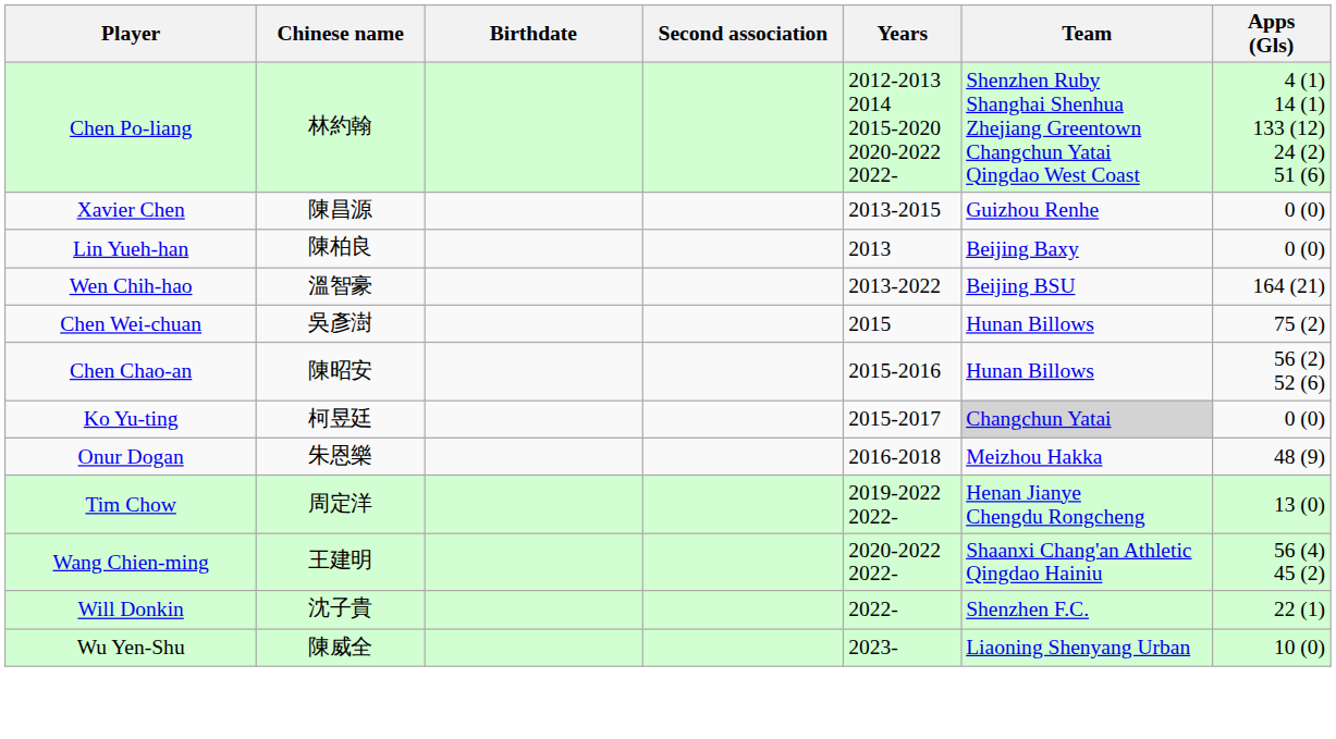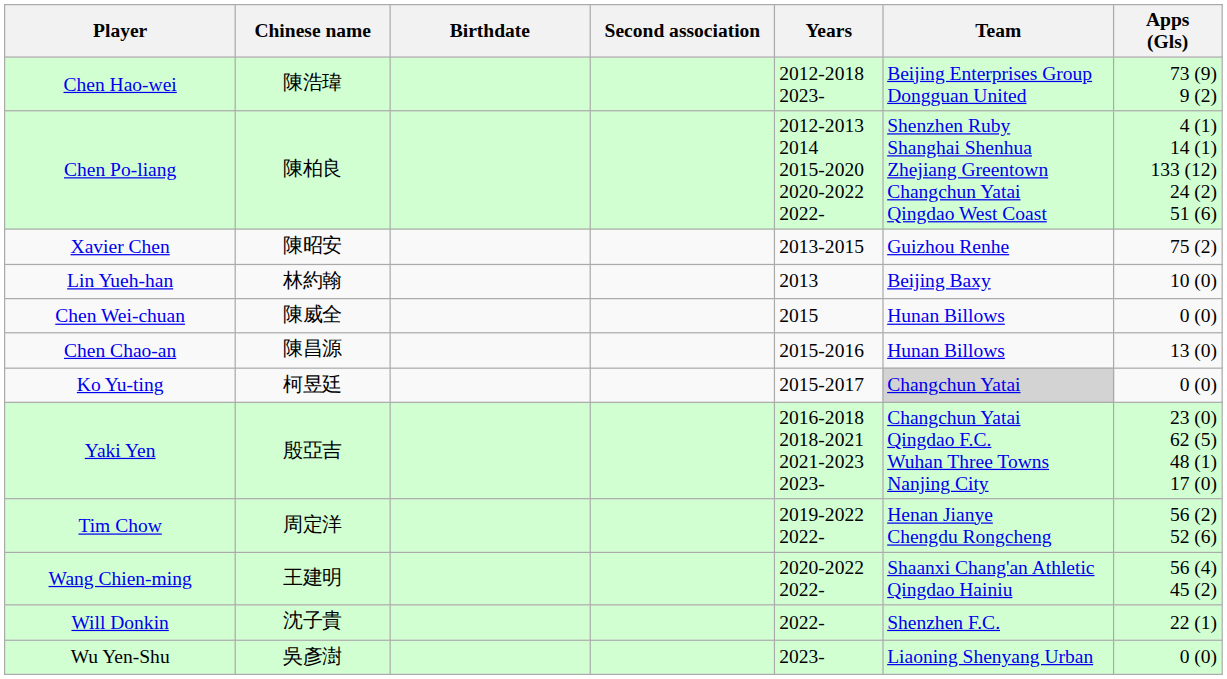+ row: Chen Hao-wei | 陳浩瑋 | 2012-2018 2023- | Beijing Enterprises Group Dongguan United | 73 (9) 9 (2)
Chen Po-liang | Chinese name: 林約翰 -> 陳柏良
Xavier Chen | Chinese name: 陳昌源 -> 陳昭安
Xavier Chen | Apps (Gls): 0 (0) -> 75 (2)
Lin Yueh-han | Chinese name: 陳柏良 -> 林約翰
Lin Yueh-han | Apps (Gls): 0 (0) -> 10 (0)
- row: Wen Chih-hao | 溫智豪 | 2013-2022 | Beijing BSU | 164 (21)
Chen Wei-chuan | Chinese name: 吳彥澍 -> 陳威全
Chen Wei-chuan | Apps (Gls): 75 (2) -> 0 (0)
Chen Chao-an | Chinese name: 陳昭安 -> 陳昌源
Chen Chao-an | Apps (Gls): 56 (2) 52 (6) -> 13 (0)
- row: Onur Dogan | 朱恩樂 | 2016-2018 | Meizhou Hakka | 48 (9)
+ row: Yaki Yen | 殷亞吉 | 2016-2018 2018-2021 2021-2023 2023- | Changchun Yatai Qingdao F.C. Wuhan Three Towns Nanjing City | 23 (0) 62 (5) 48 (1) 17 (0)
Tim Chow | Apps (Gls): 13 (0) -> 56 (2) 52 (6)
Wu Yen-Shu | Chinese name: 陳威全 -> 吳彥澍
Wu Yen-Shu | Apps (Gls): 10 (0) -> 0 (0)
